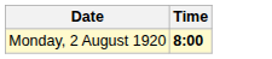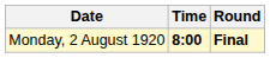+ column: Round | Final
